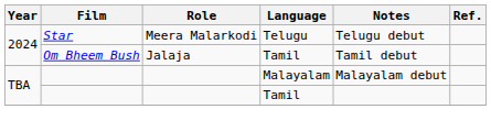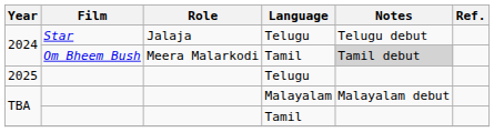2024 / Telugu | Role: Meera Malarkodi -> Jalaja
2024 / Tamil | Role: Jalaja -> Meera Malarkodi
2024 / Tamil | Notes: no background -> lightgrey background
+ row: 2025 | Telugu
